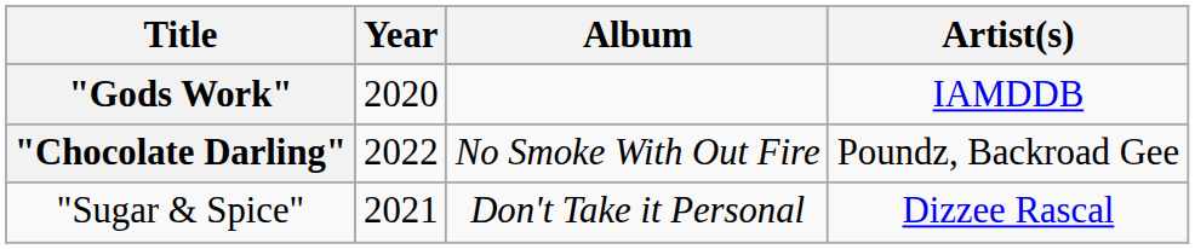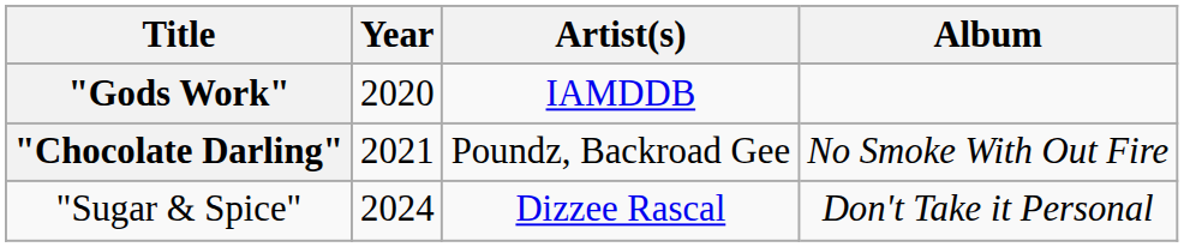columns swapped: Artist(s) <-> Album
"Chocolate Darling" | Year: 2022 -> 2021
"Sugar & Spice" | Year: 2021 -> 2024
